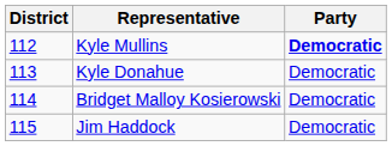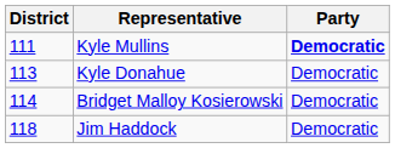Kyle Mullins | District: 112 -> 111
Jim Haddock | District: 115 -> 118
